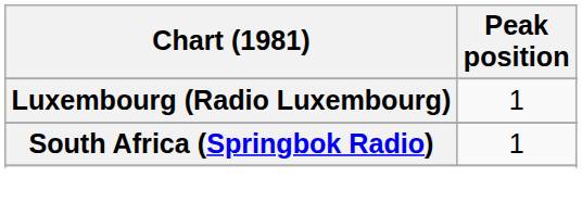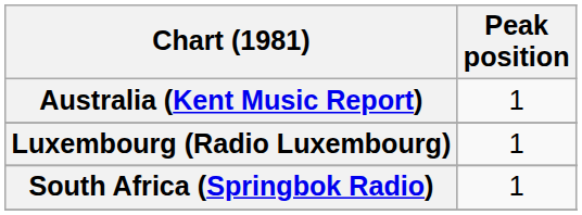+ row: Australia (Kent Music Report) | 1
